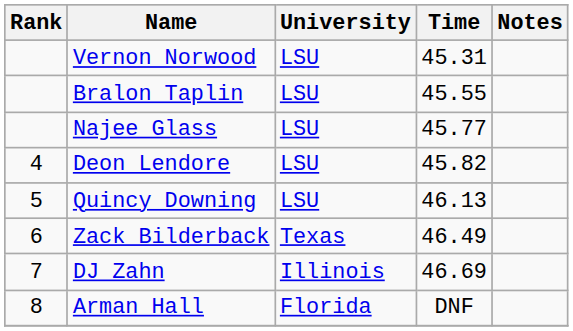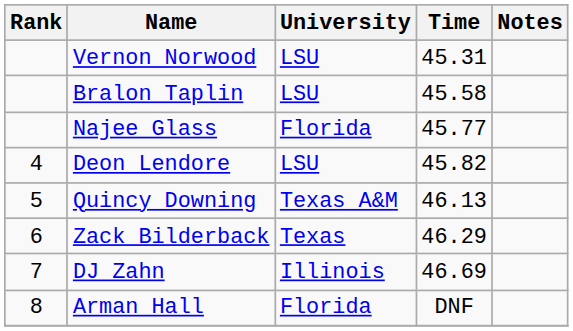Bralon Taplin | Time: 45.55 -> 45.58
Najee Glass | University: LSU -> Florida
Quincy Downing | University: LSU -> Texas A&M
Zack Bilderback | Time: 46.49 -> 46.29
